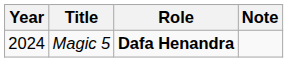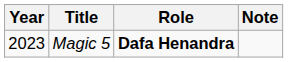Magic 5 | Year: 2024 -> 2023
